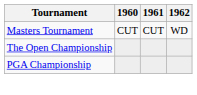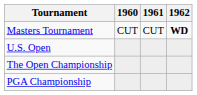Masters Tournament | 1962: normal -> bold
+ row: U.S. Open
